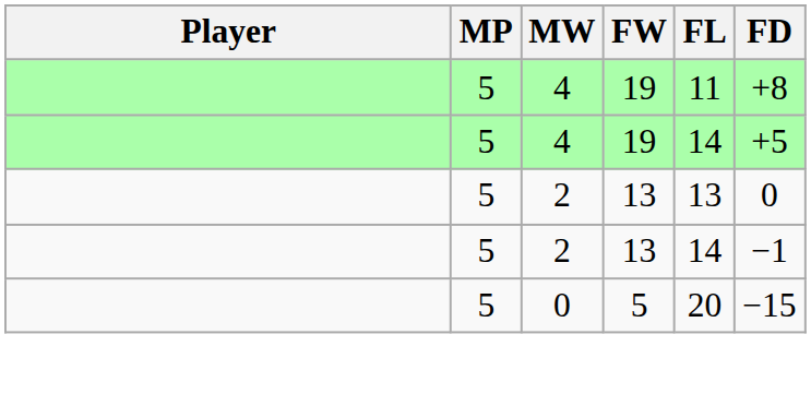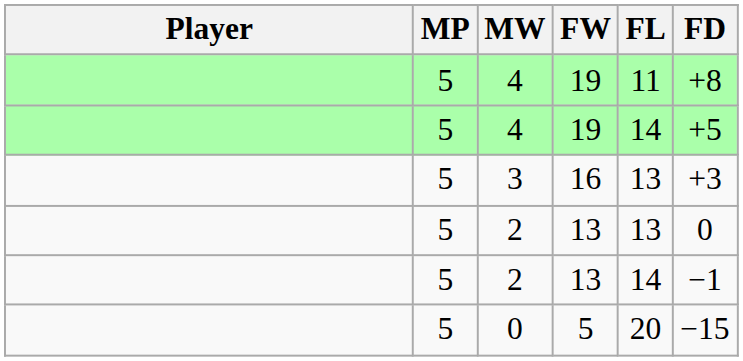+ row: 5 | 3 | 16 | 13 | +3
